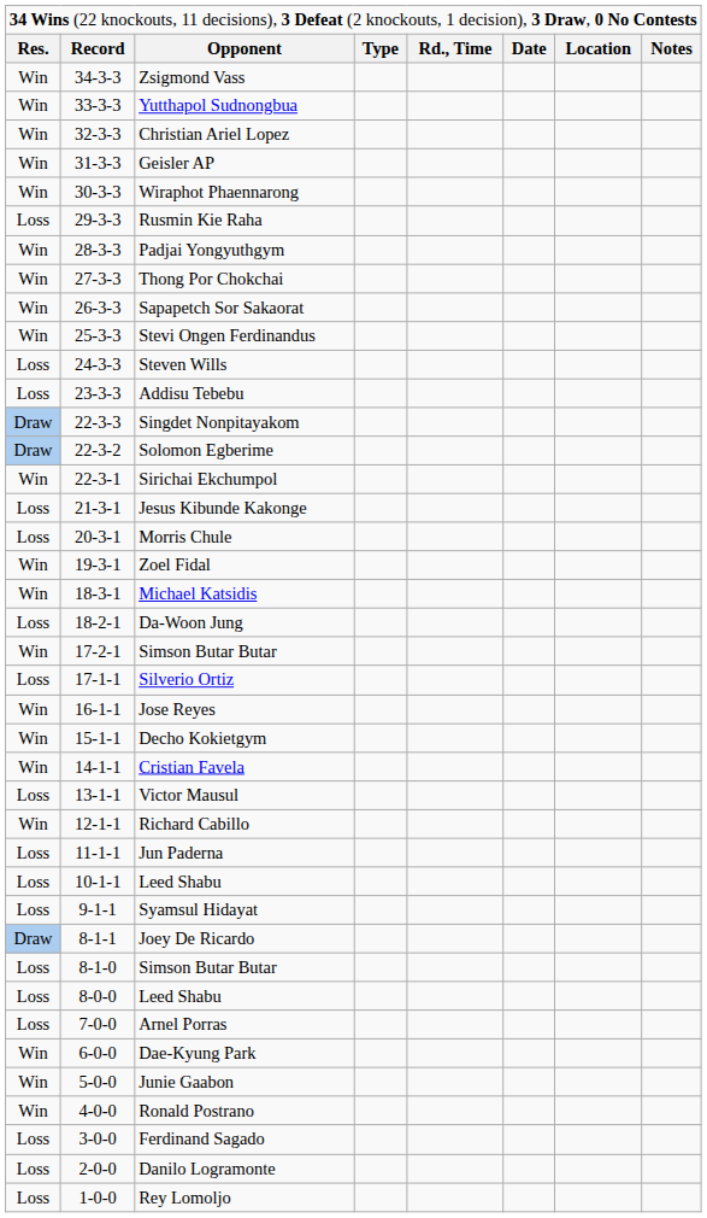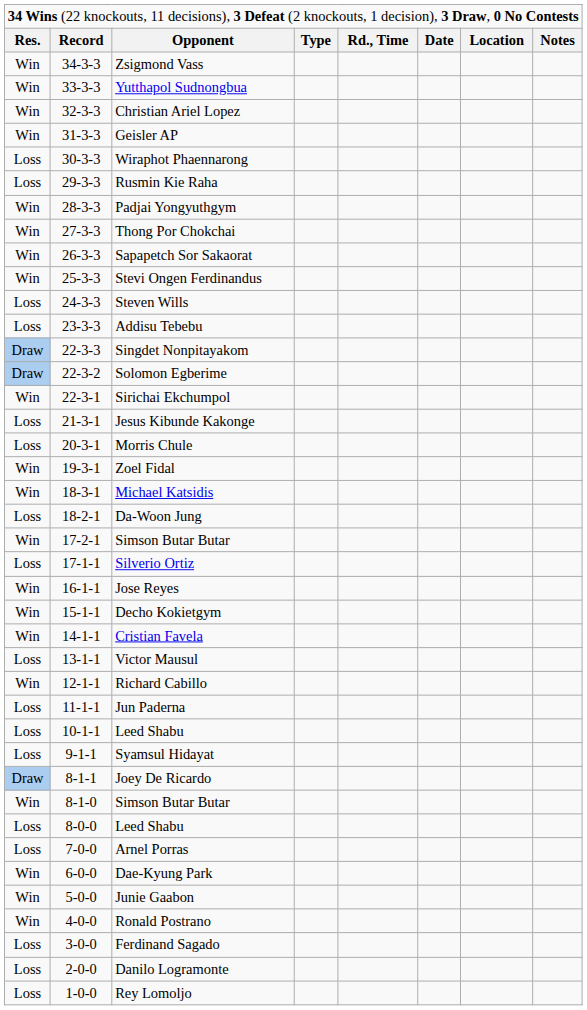Wiraphot Phaennarong | column 1: Win -> Loss
8-1-0 / Simson Butar Butar | column 1: Loss -> Win
